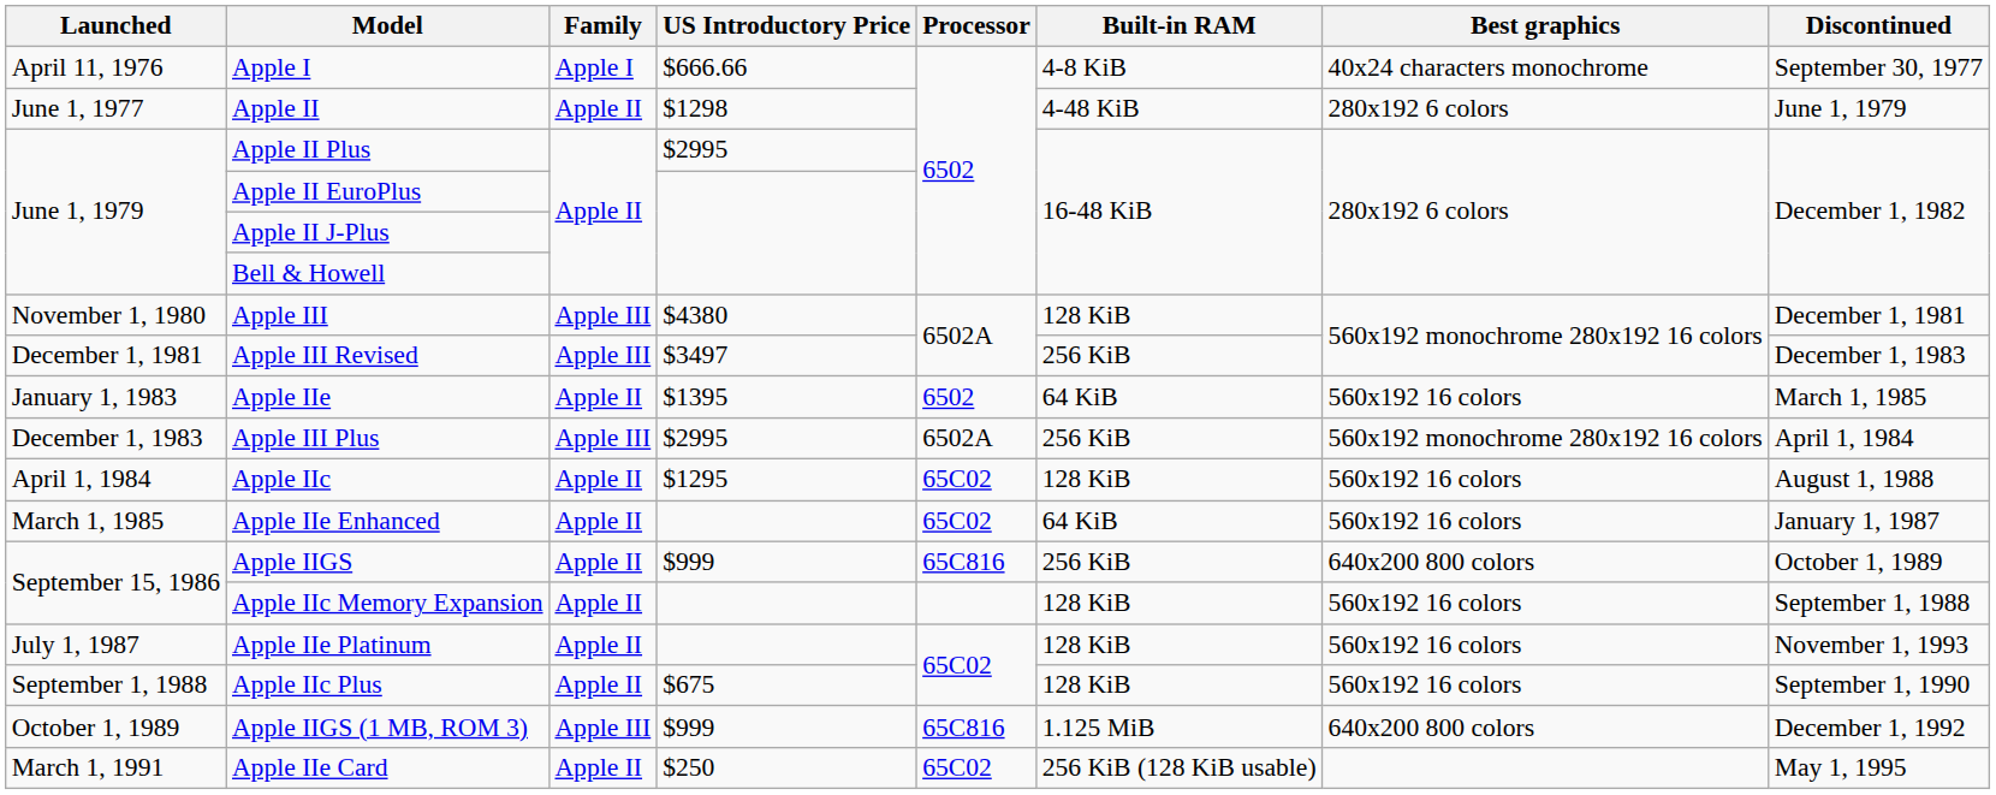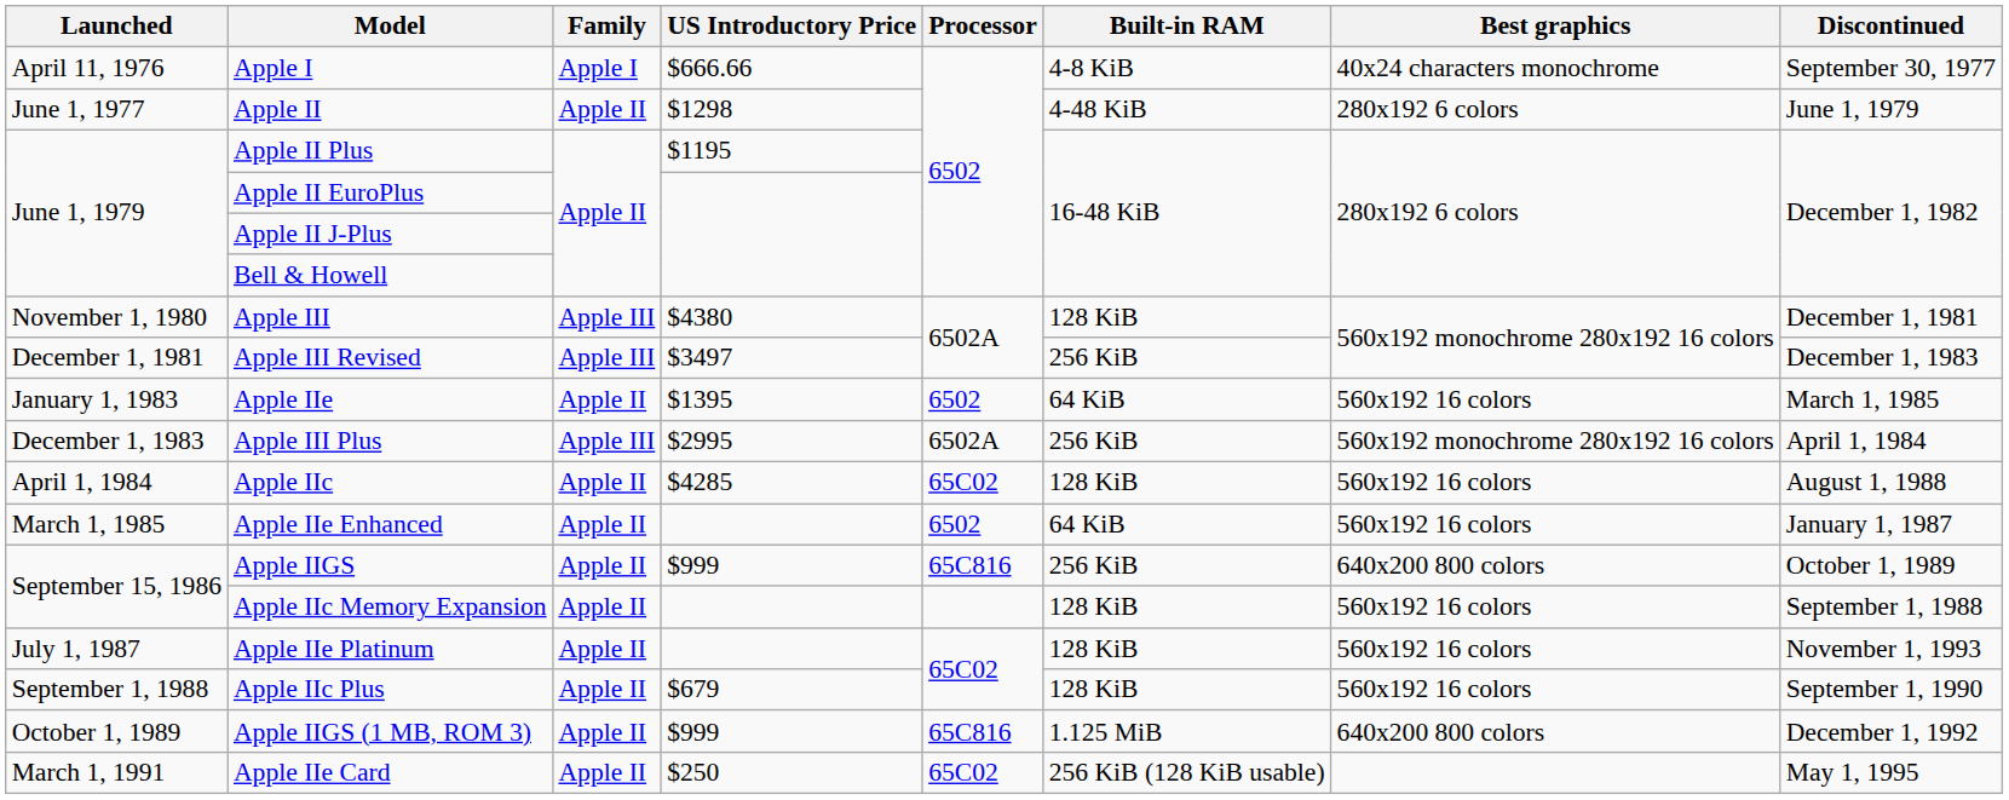Apple II Plus | US Introductory Price: $2995 -> $1195
Apple IIc | US Introductory Price: $1295 -> $4285
Apple IIe Enhanced | Processor: 65C02 -> 6502
Apple IIc Plus | US Introductory Price: $675 -> $679
Apple IIGS (1 MB, ROM 3) | Family: Apple III -> Apple II
